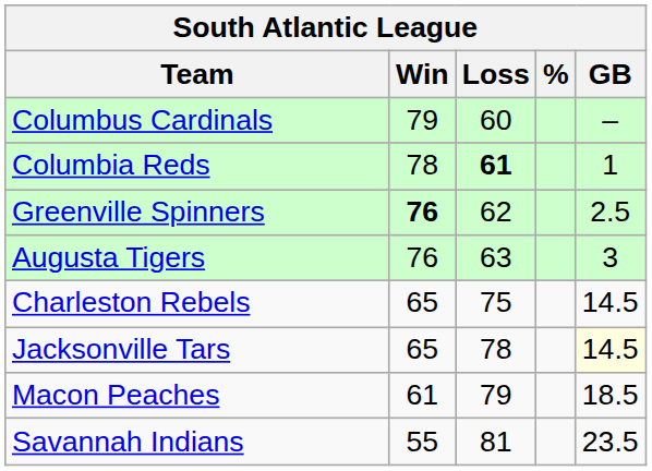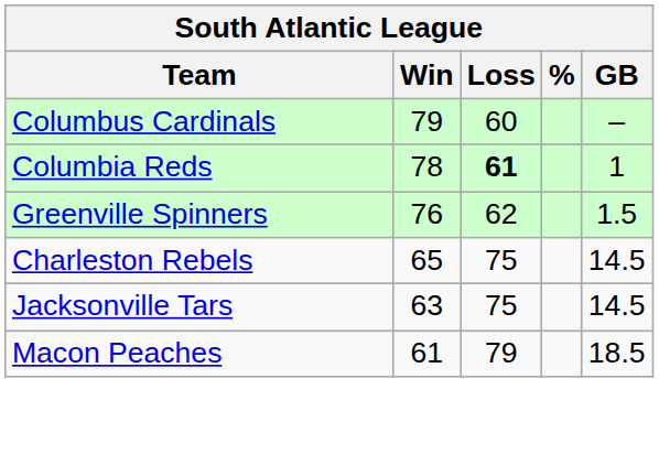Greenville Spinners | Win: bold -> normal
Greenville Spinners | GB: 2.5 -> 1.5
- row: Augusta Tigers | 76 | 63 | 3
Jacksonville Tars | Win: 65 -> 63
Jacksonville Tars | Loss: 78 -> 75
Jacksonville Tars | GB: lightyellow background -> no background
- row: Savannah Indians | 55 | 81 | 23.5
